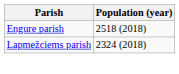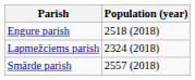+ row: Smārde parish | 2557 (2018)
